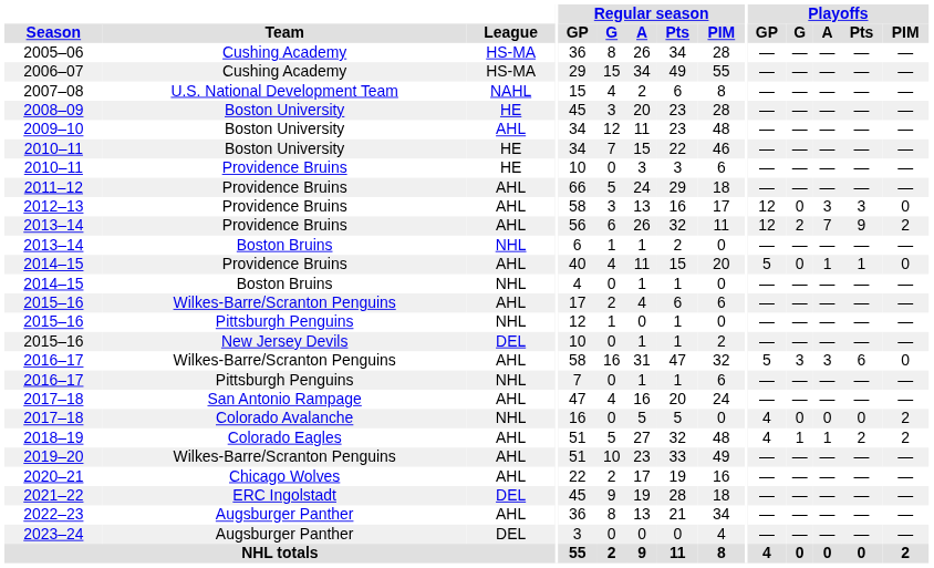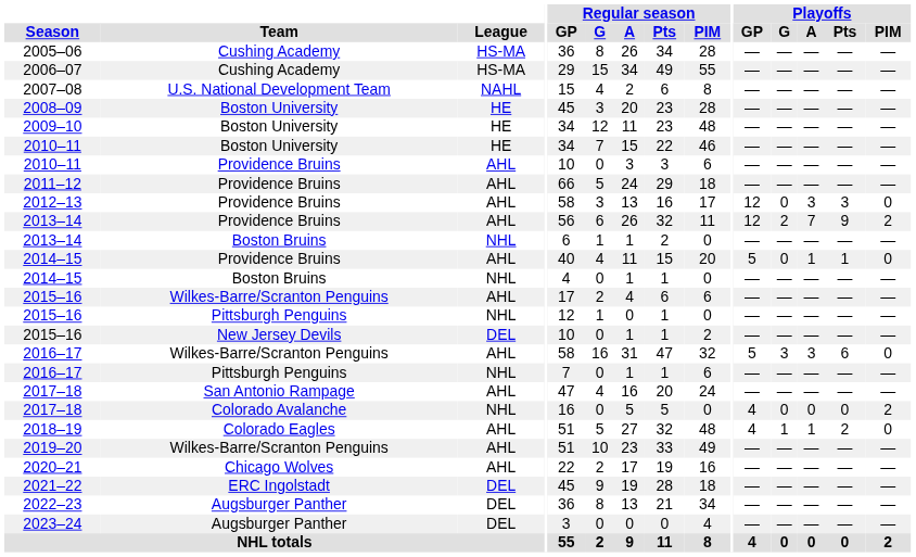2009–10 | League: AHL -> HE
2010–11 / Providence Bruins | League: HE -> AHL
2018–19 | Playoffs / PIM: 2 -> 0
2022–23 | League: AHL -> DEL
